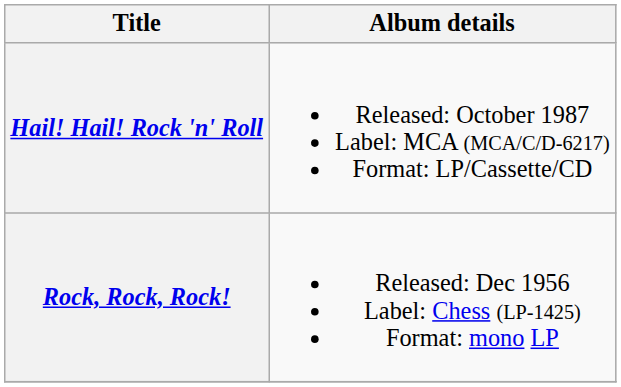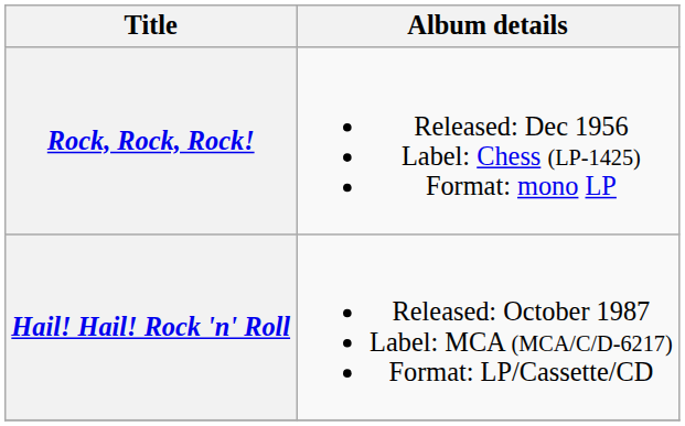rows swapped: Rock, Rock, Rock! <-> Hail! Hail! Rock 'n' Roll
